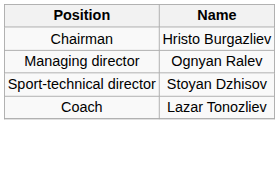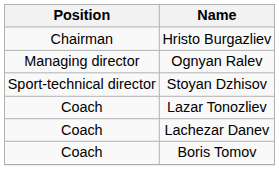+ row: Coach | Lachezar Danev
+ row: Coach | Boris Tomov
